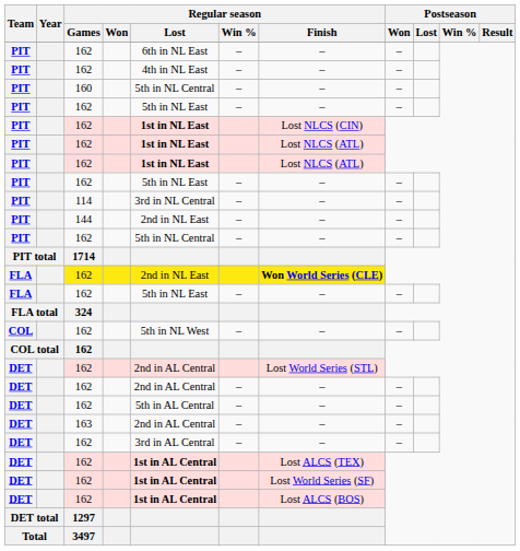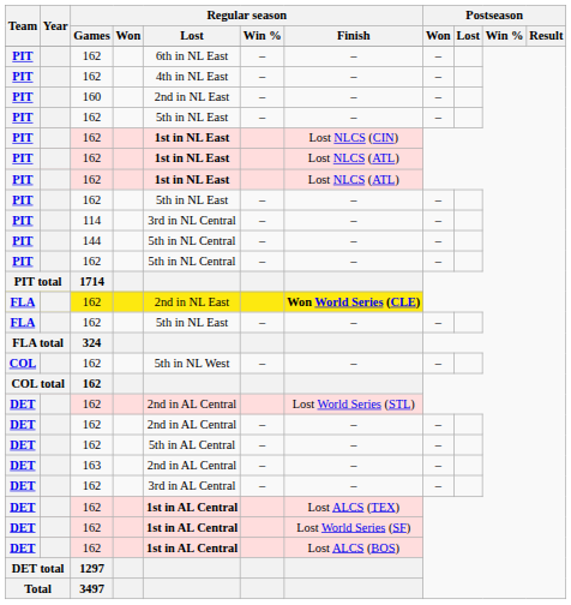160 | Regular season / Lost: 5th in NL Central -> 2nd in NL East
144 | Regular season / Lost: 2nd in NL East -> 5th in NL Central
